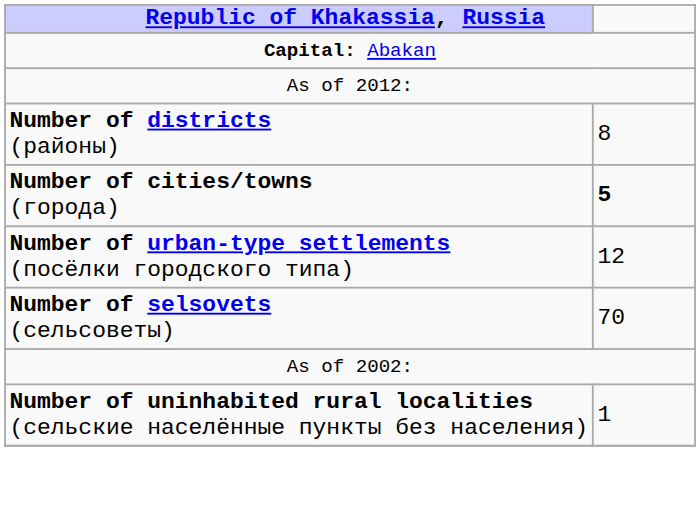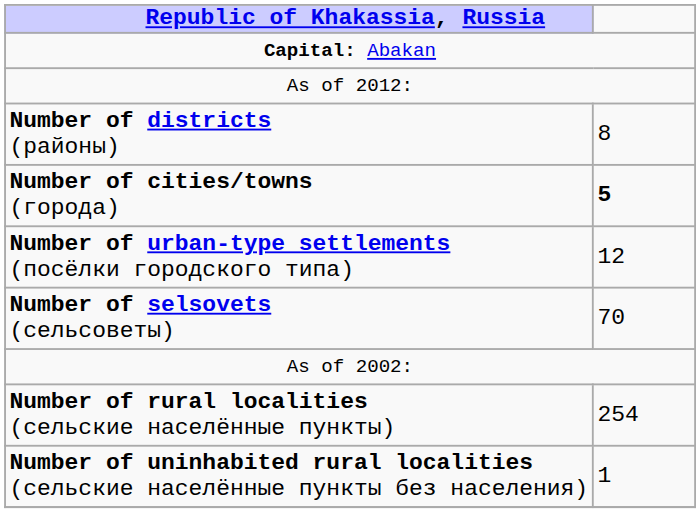+ row: Number of rural localities (сельские населённые пункты) | 254
